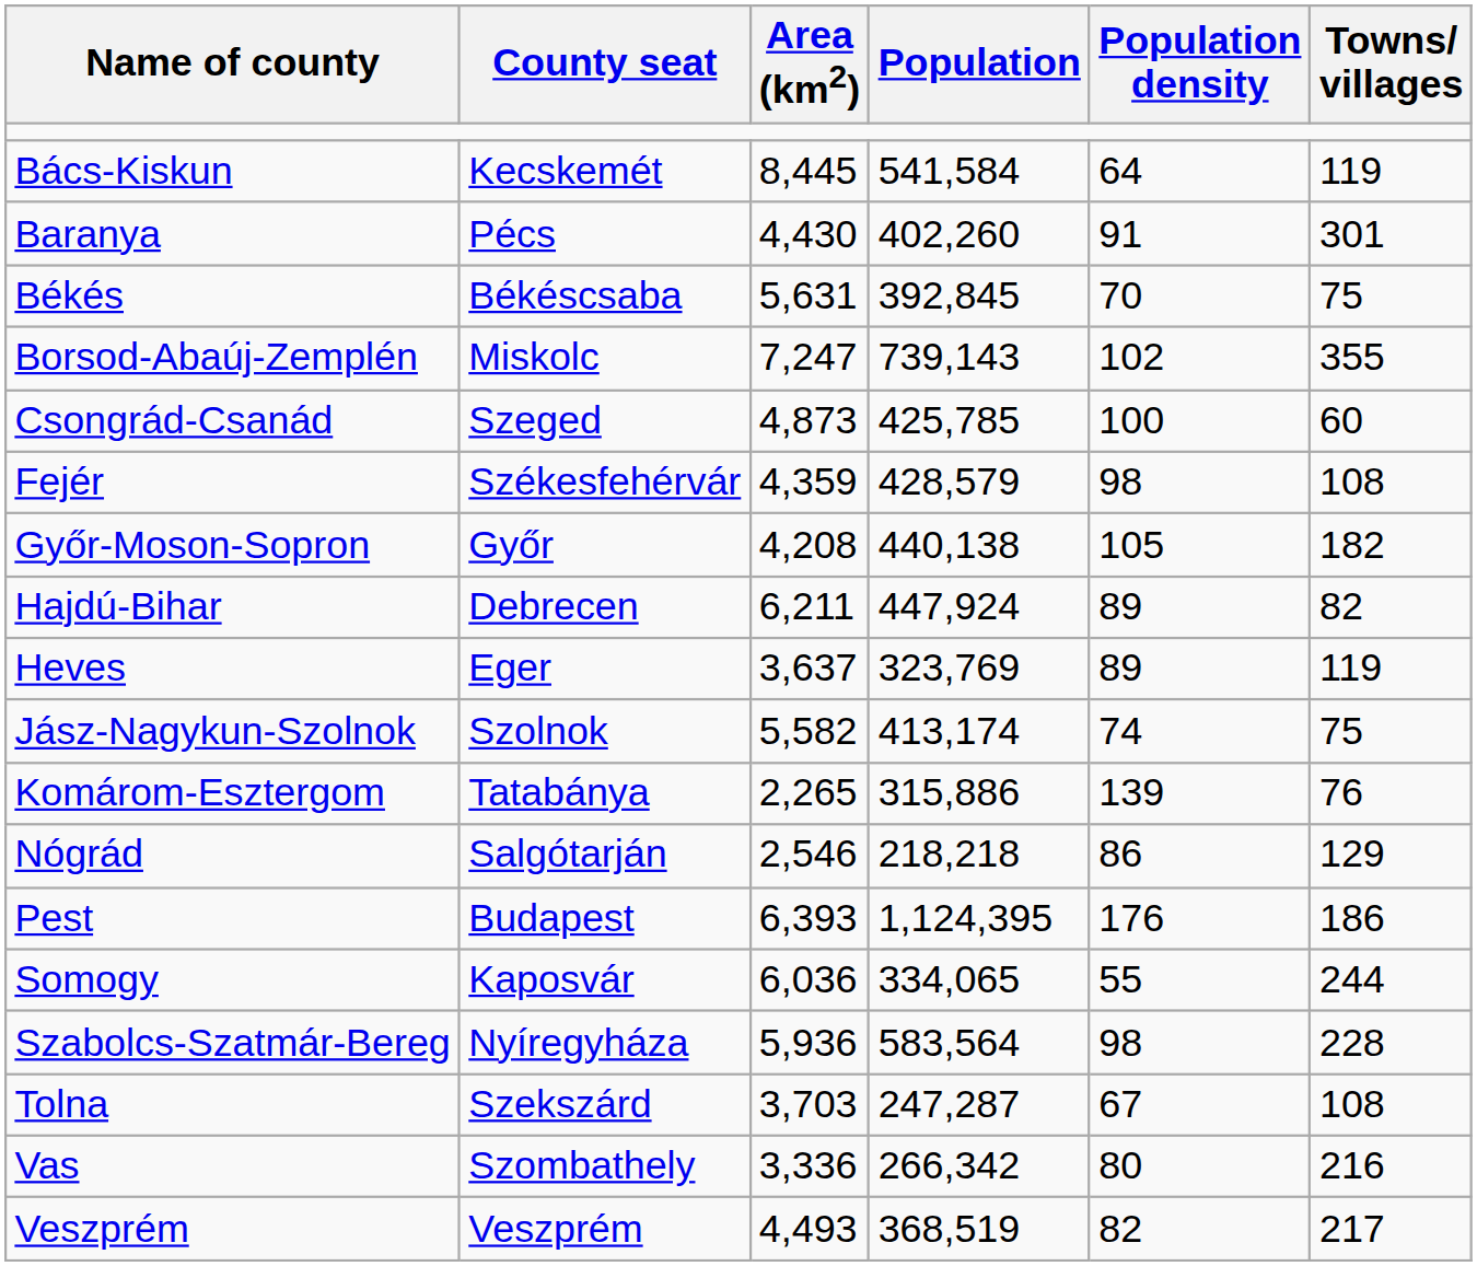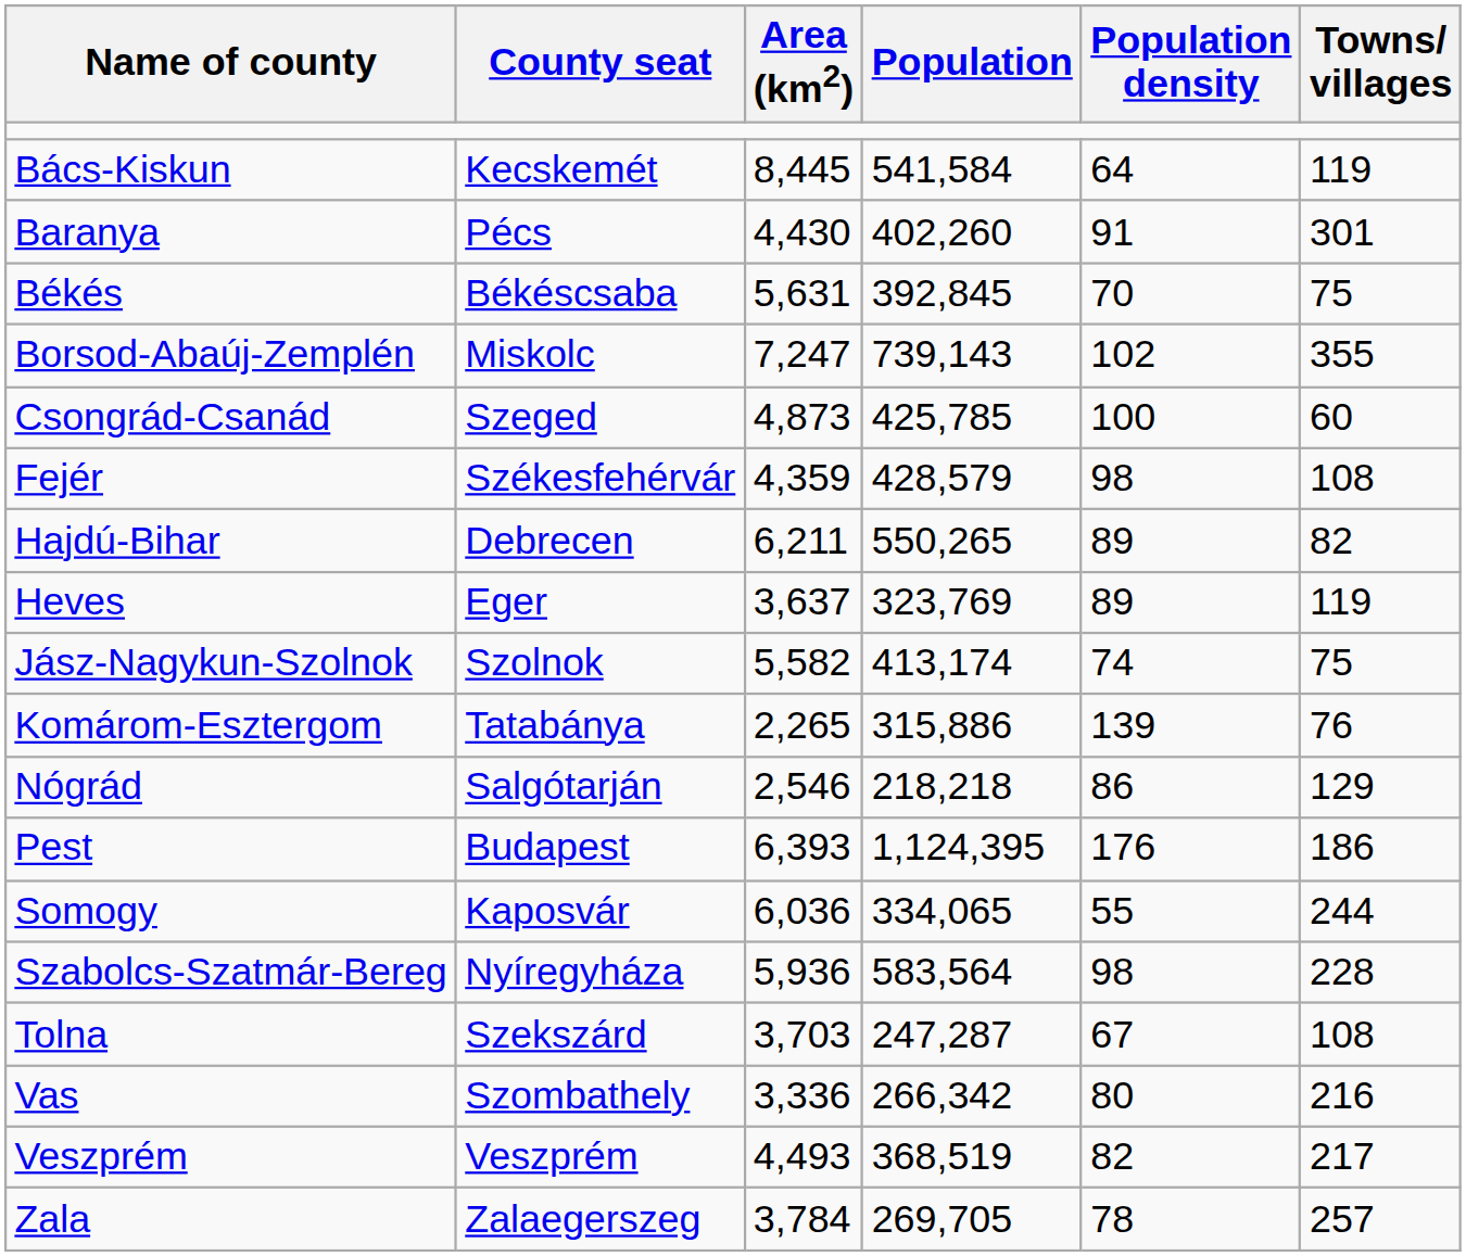- row: Győr-Moson-Sopron | Győr | 4,208 | 440,138 | 105 | 182
Hajdú-Bihar | Population: 447,924 -> 550,265
+ row: Zala | Zalaegerszeg | 3,784 | 269,705 | 78 | 257
